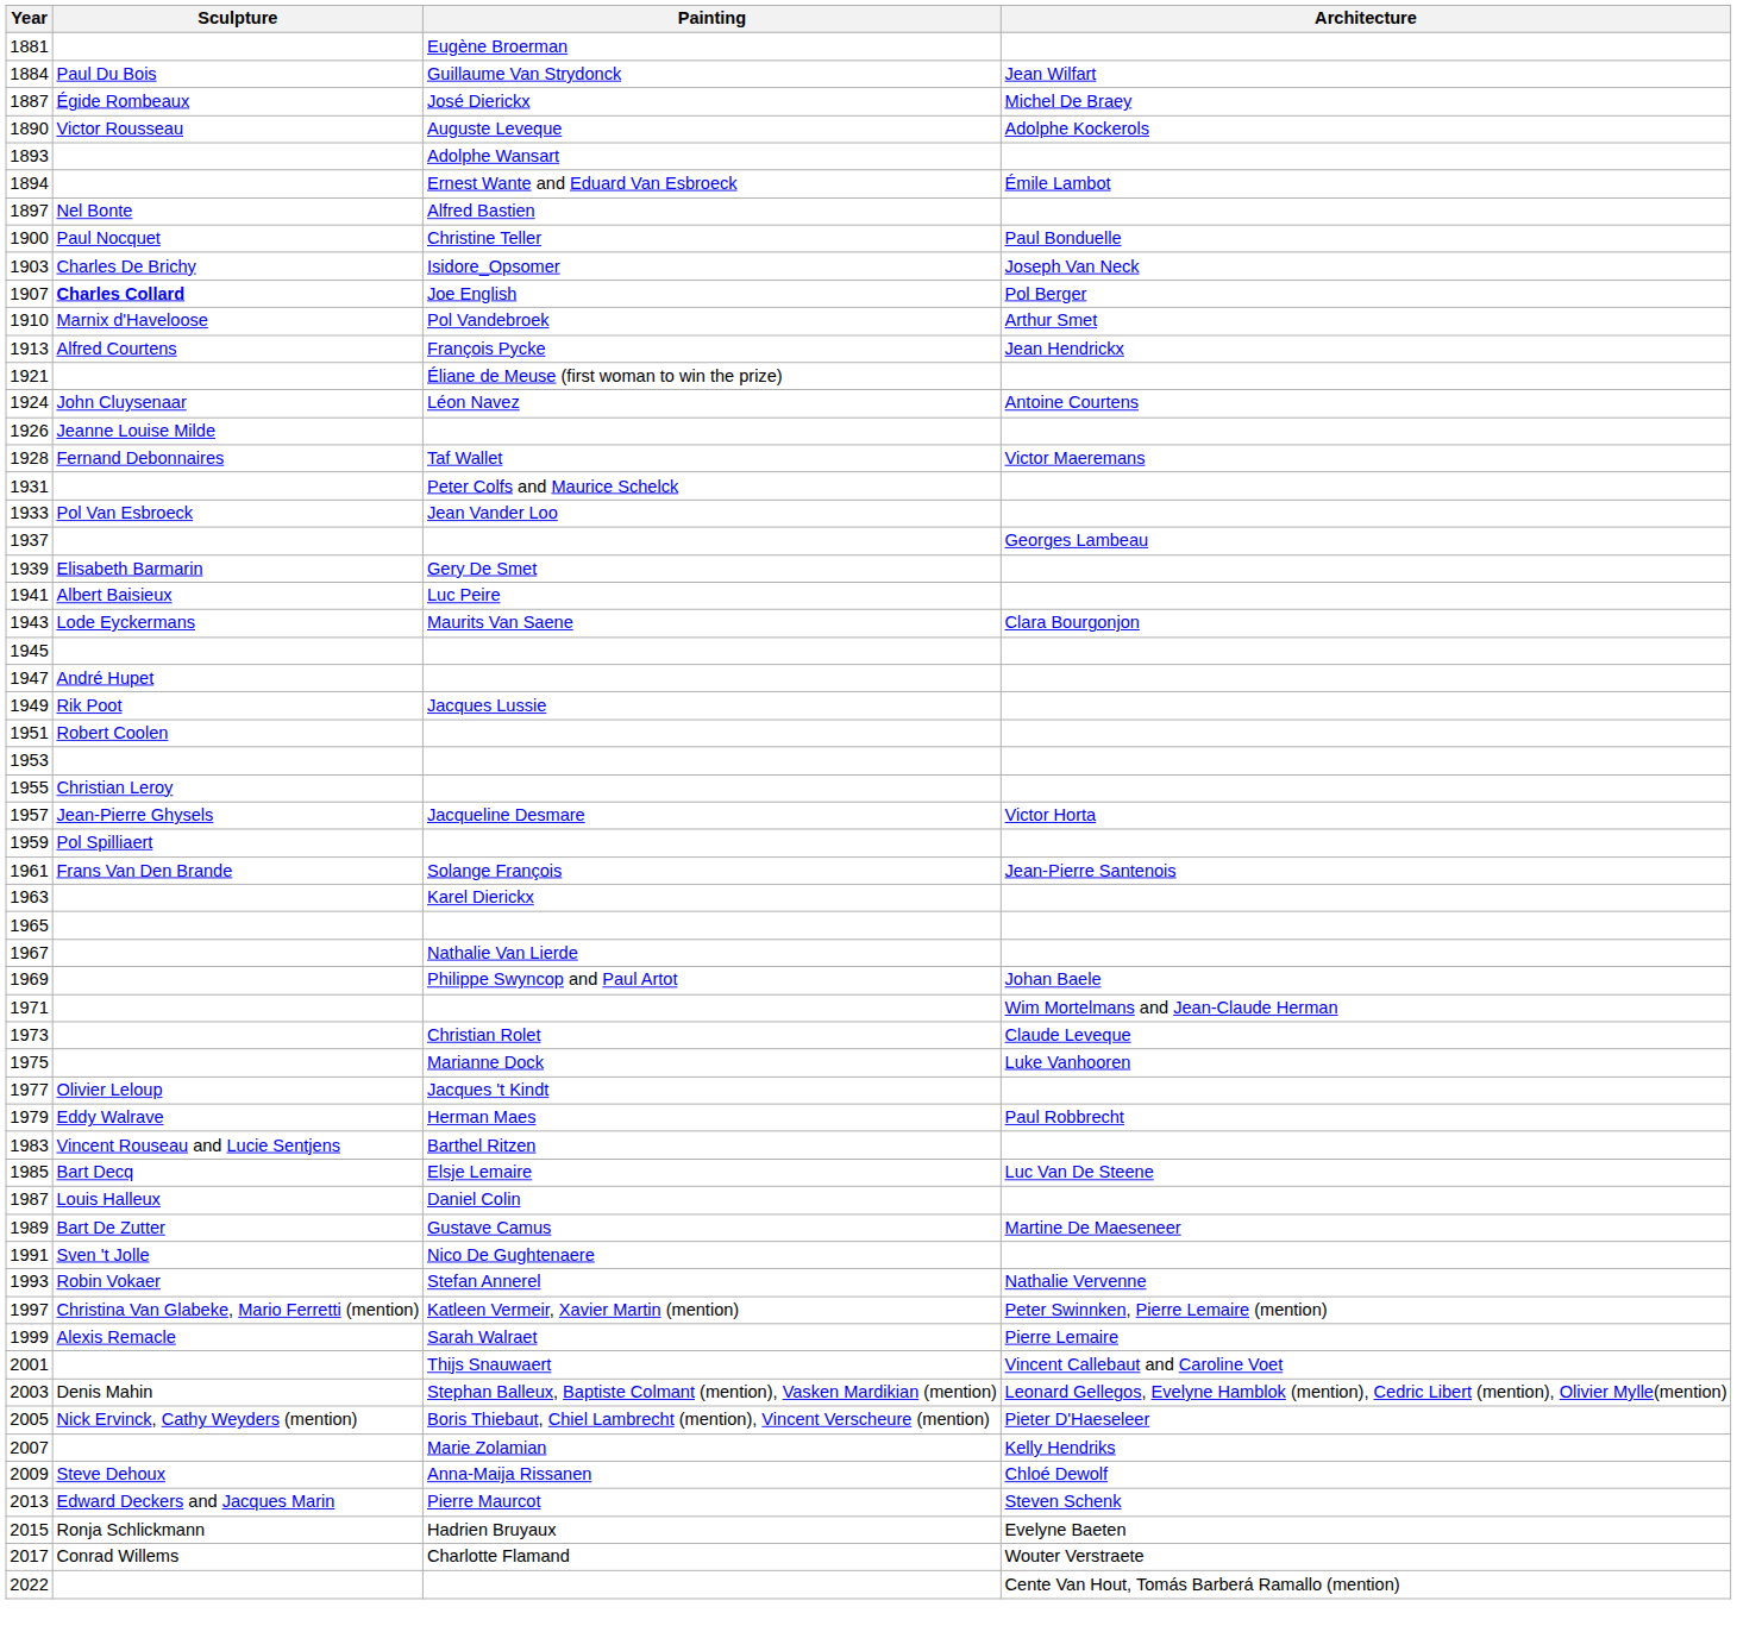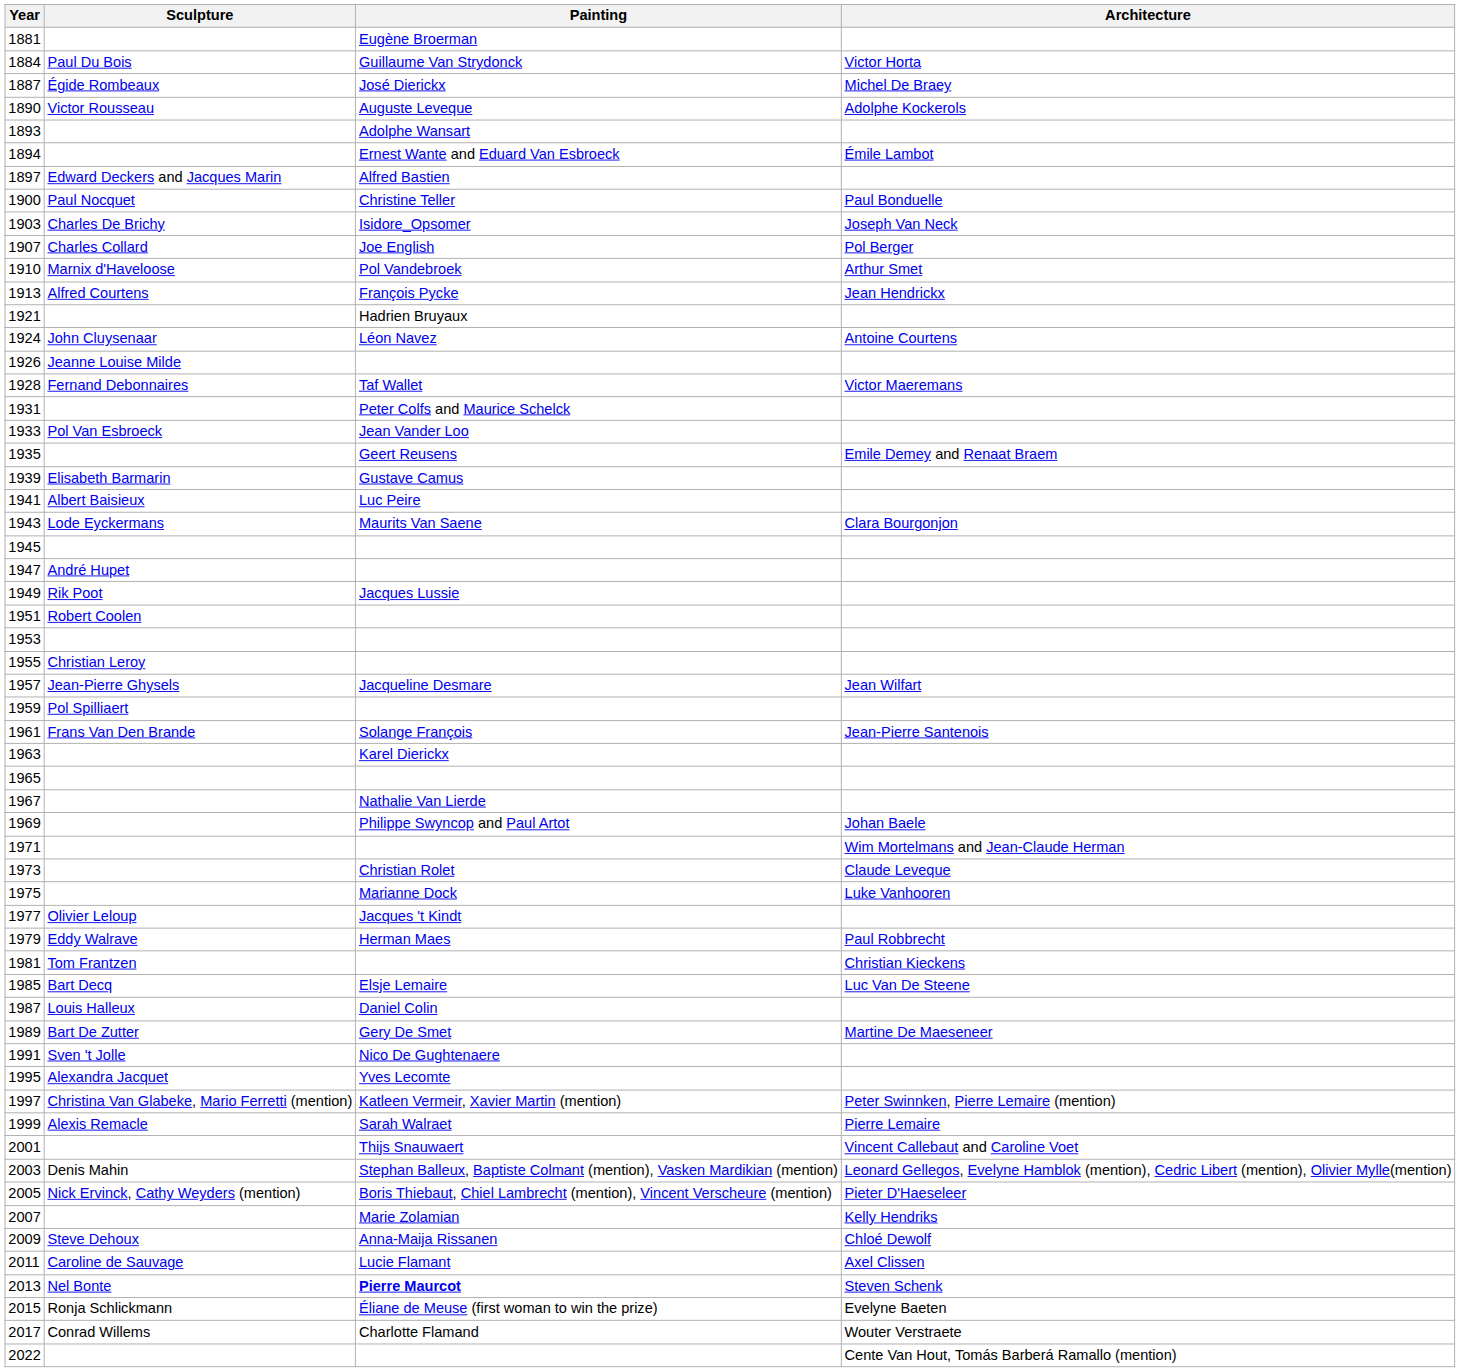1884 | Architecture: Jean Wilfart -> Victor Horta
1897 | Sculpture: Nel Bonte -> Edward Deckers and Jacques Marin
1907 | Sculpture: bold -> normal
1921 | Painting: Éliane de Meuse (first woman to win the prize) -> Hadrien Bruyaux
+ row: 1935 | Geert Reusens | Emile Demey and Renaat Braem
- row: 1937 | Georges Lambeau
1939 | Painting: Gery De Smet -> Gustave Camus
1957 | Architecture: Victor Horta -> Jean Wilfart
+ row: 1981 | Tom Frantzen | Christian Kieckens
- row: 1983 | Vincent Rouseau and Lucie Sentjens | Barthel Ritzen
1989 | Painting: Gustave Camus -> Gery De Smet
- row: 1993 | Robin Vokaer | Stefan Annerel | Nathalie Vervenne
+ row: 1995 | Alexandra Jacquet | Yves Lecomte
+ row: 2011 | Caroline de Sauvage | Lucie Flamant | Axel Clissen
2013 | Sculpture: Edward Deckers and Jacques Marin -> Nel Bonte
2013 | Painting: normal -> bold
2015 | Painting: Hadrien Bruyaux -> Éliane de Meuse (first woman to win the prize)
